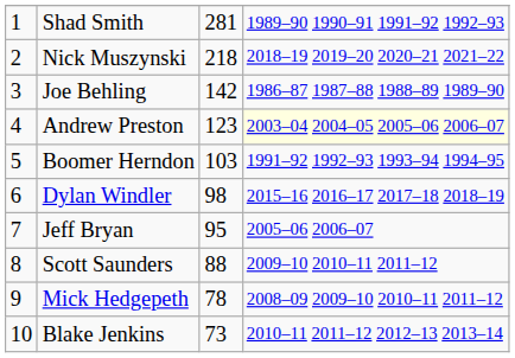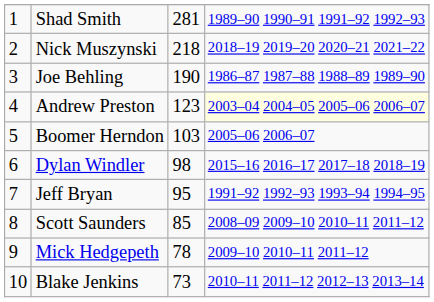Joe Behling | column 3: 142 -> 190
Boomer Herndon | column 4: 1991–92 1992–93 1993–94 1994–95 -> 2005–06 2006–07
Jeff Bryan | column 4: 2005–06 2006–07 -> 1991–92 1992–93 1993–94 1994–95
Scott Saunders | column 3: 88 -> 85
Scott Saunders | column 4: 2009–10 2010–11 2011–12 -> 2008–09 2009–10 2010–11 2011–12
Mick Hedgepeth | column 4: 2008–09 2009–10 2010–11 2011–12 -> 2009–10 2010–11 2011–12
